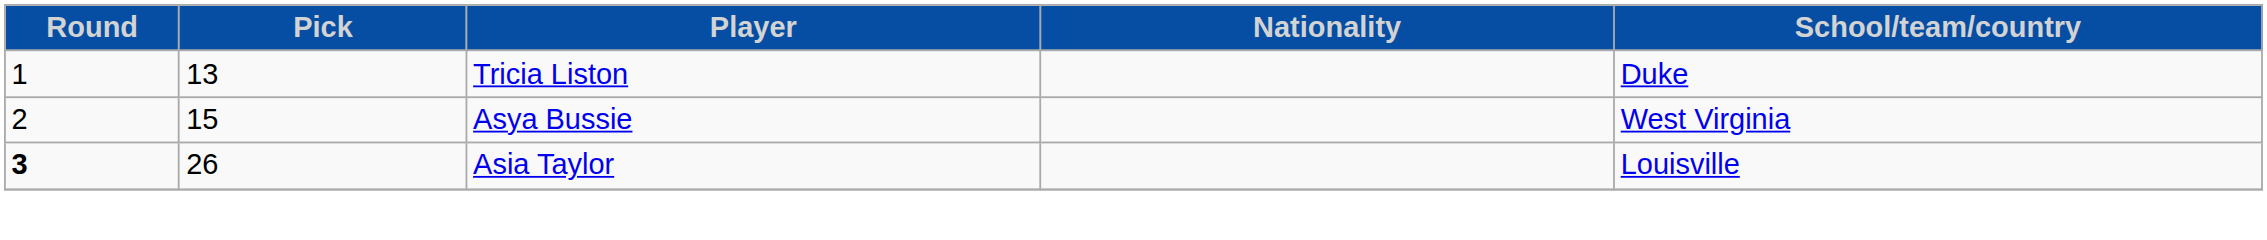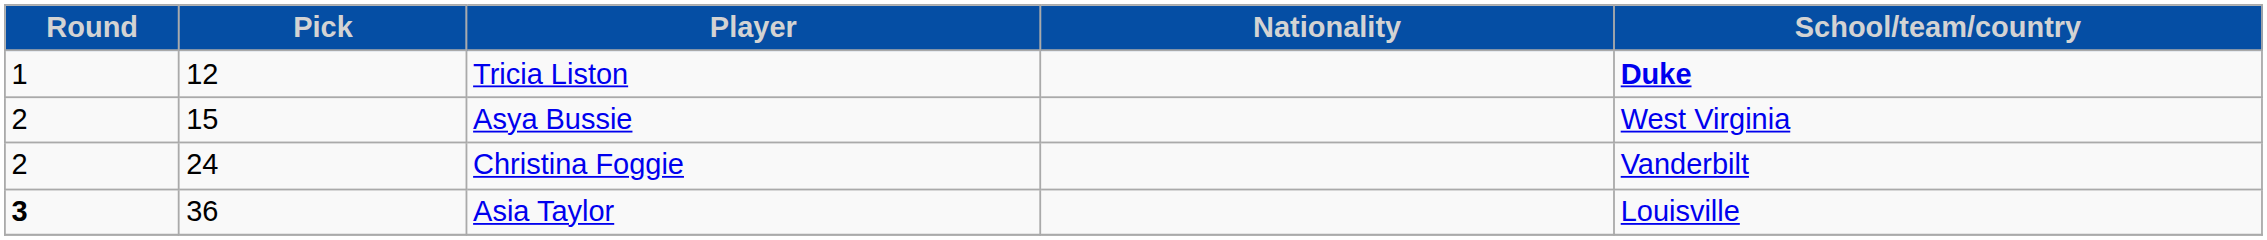Tricia Liston | Pick: 13 -> 12
Tricia Liston | School/team/country: normal -> bold
+ row: 2 | 24 | Christina Foggie | Vanderbilt
Asia Taylor | Pick: 26 -> 36
